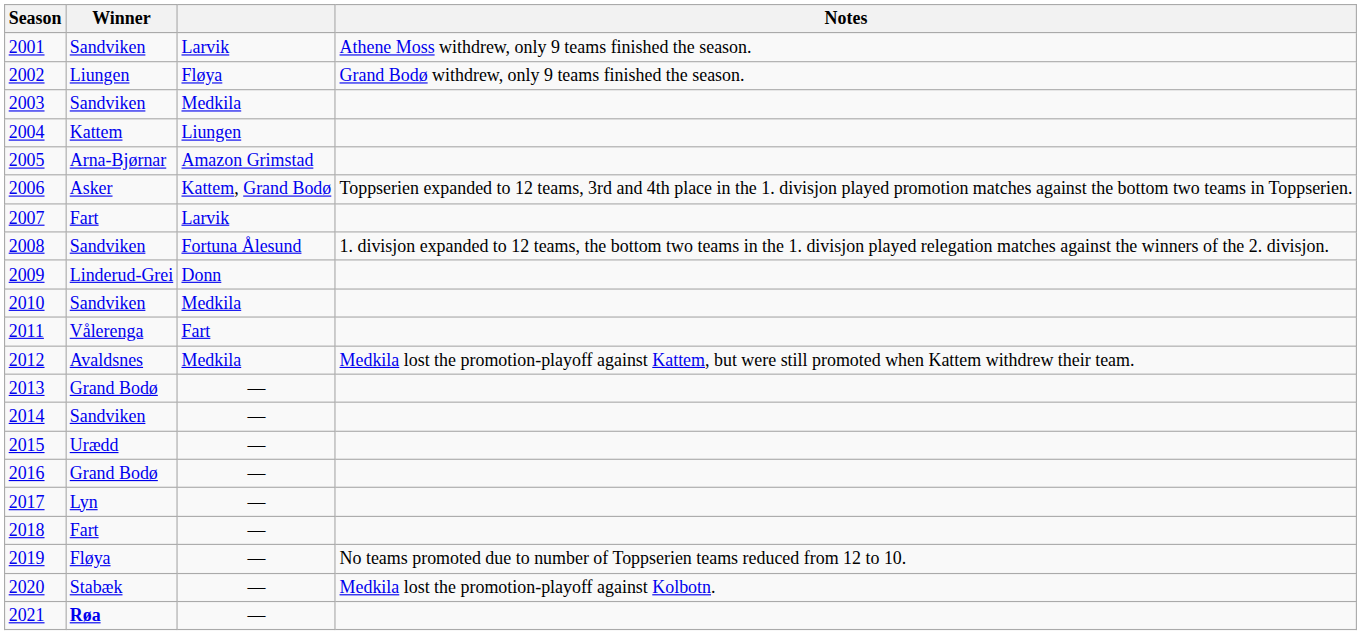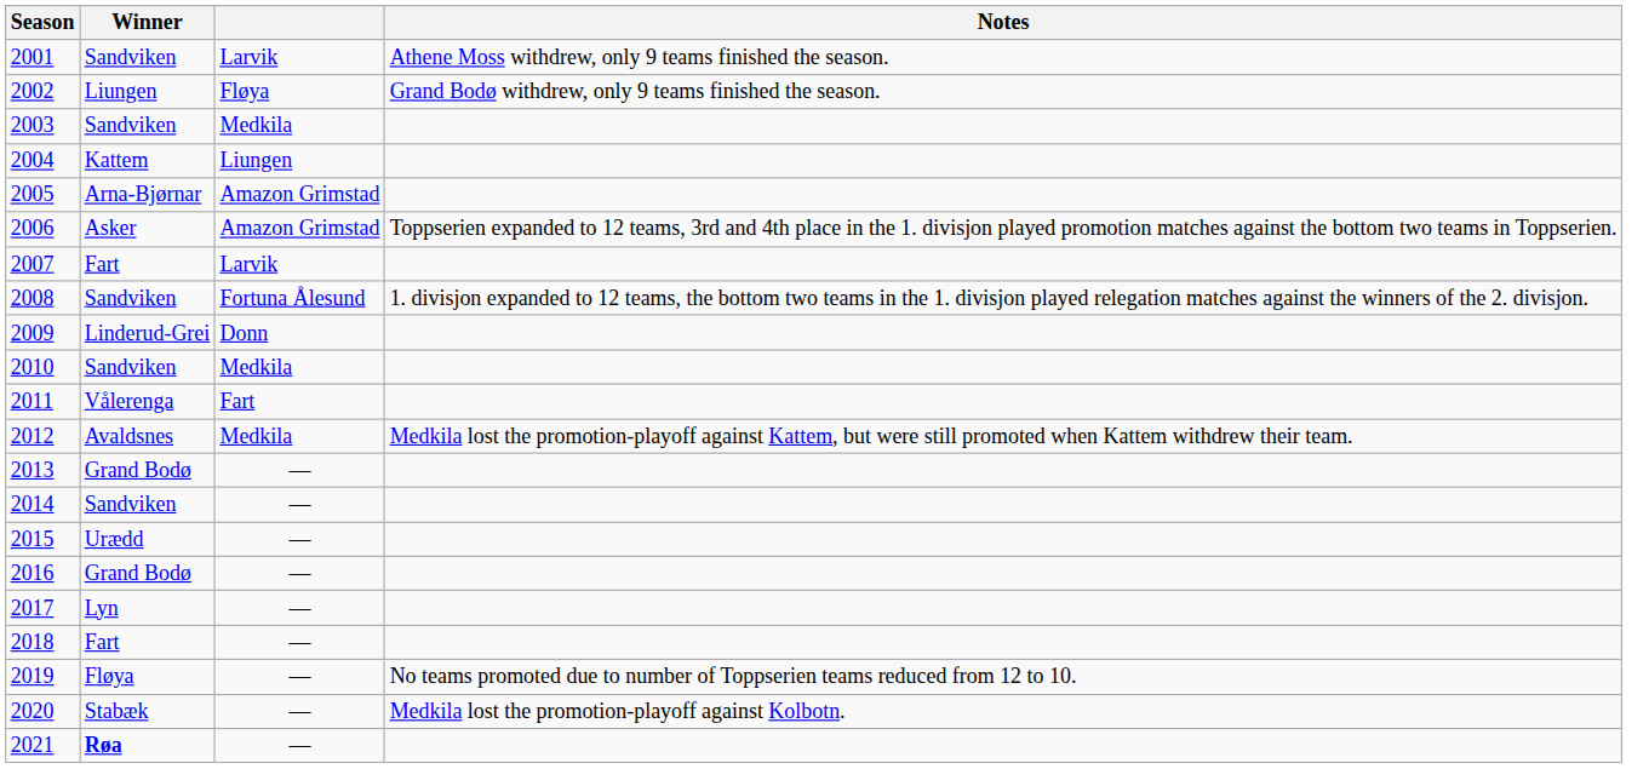2006 | column 3: Kattem, Grand Bodø -> Amazon Grimstad
